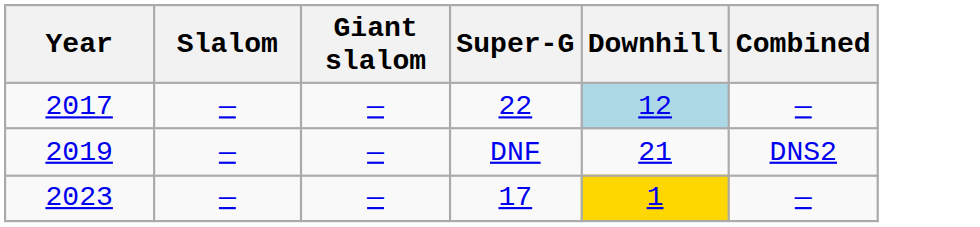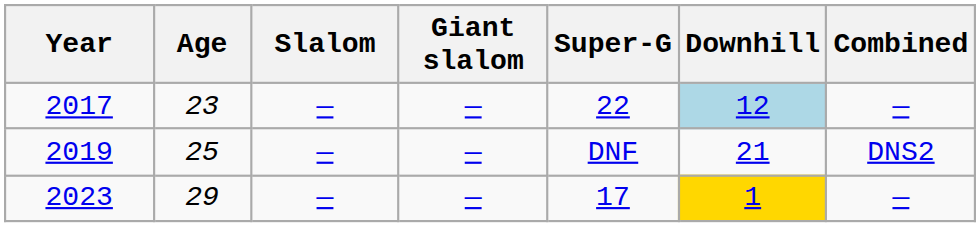+ column: Age | 23 | 25 | 29
